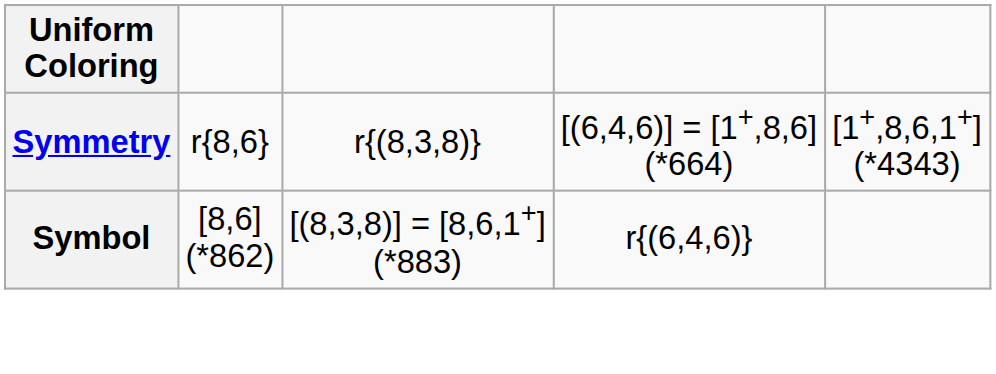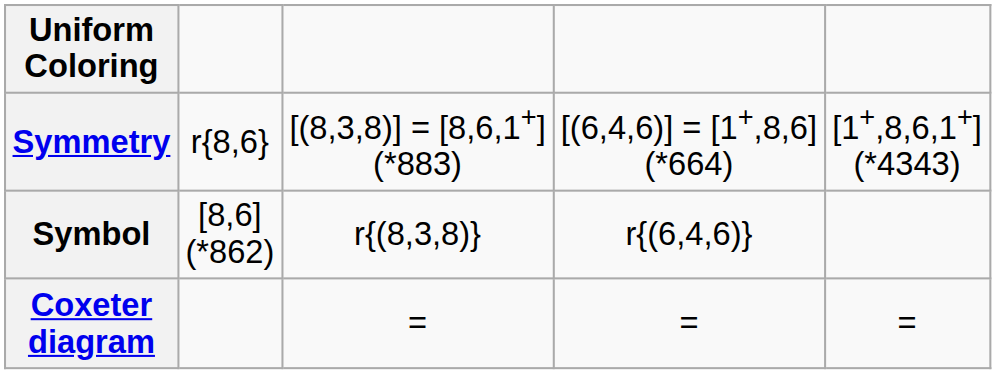Symmetry | column 3: r{(8,3,8)} -> [(8,3,8)] = [8,6,1+] (*883)
Symbol | column 3: [(8,3,8)] = [8,6,1+] (*883) -> r{(8,3,8)}
+ row: Coxeter diagram | = | = | =
